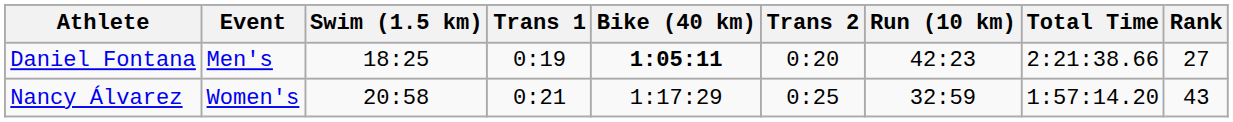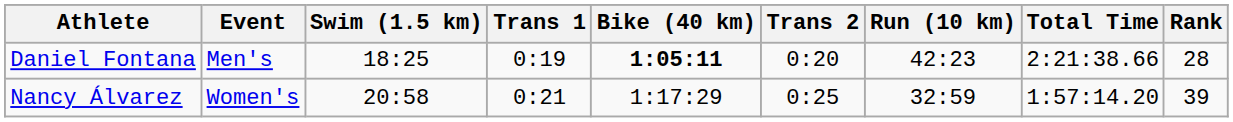Daniel Fontana | Rank: 27 -> 28
Nancy Álvarez | Rank: 43 -> 39
